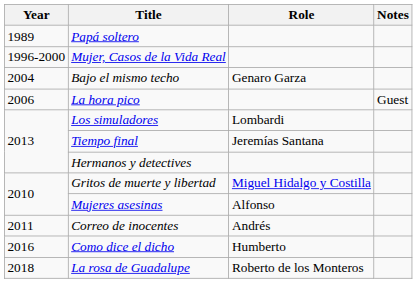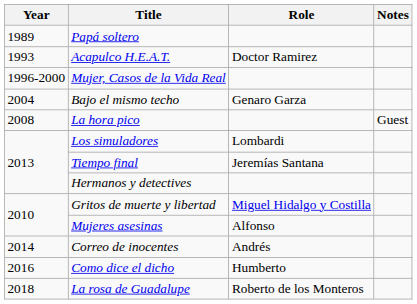+ row: 1993 | Acapulco H.E.A.T. | Doctor Ramirez
La hora pico | Year: 2006 -> 2008
Correo de inocentes | Year: 2011 -> 2014
